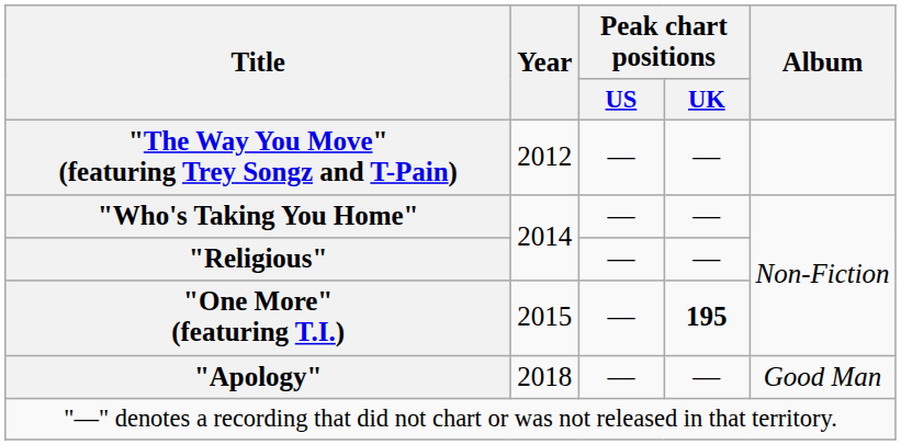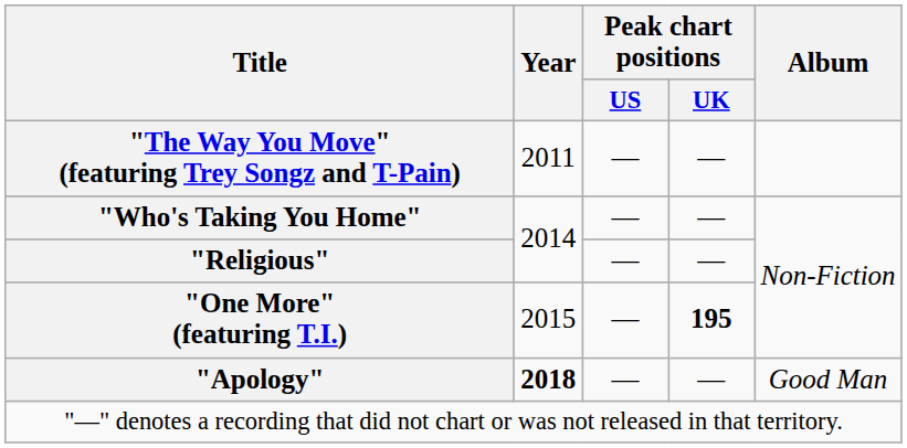"The Way You Move" (featuring Trey Songz and T-Pain) | Year: 2012 -> 2011
"Apology" | Year: normal -> bold
